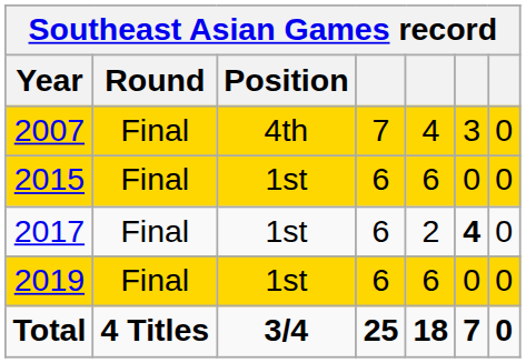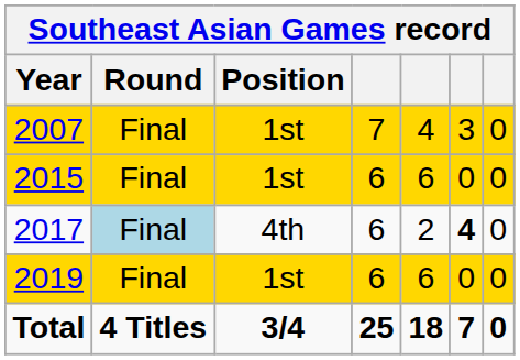2007 | Position: 4th -> 1st
2017 | Round: no background -> lightblue background
2017 | Position: 1st -> 4th
